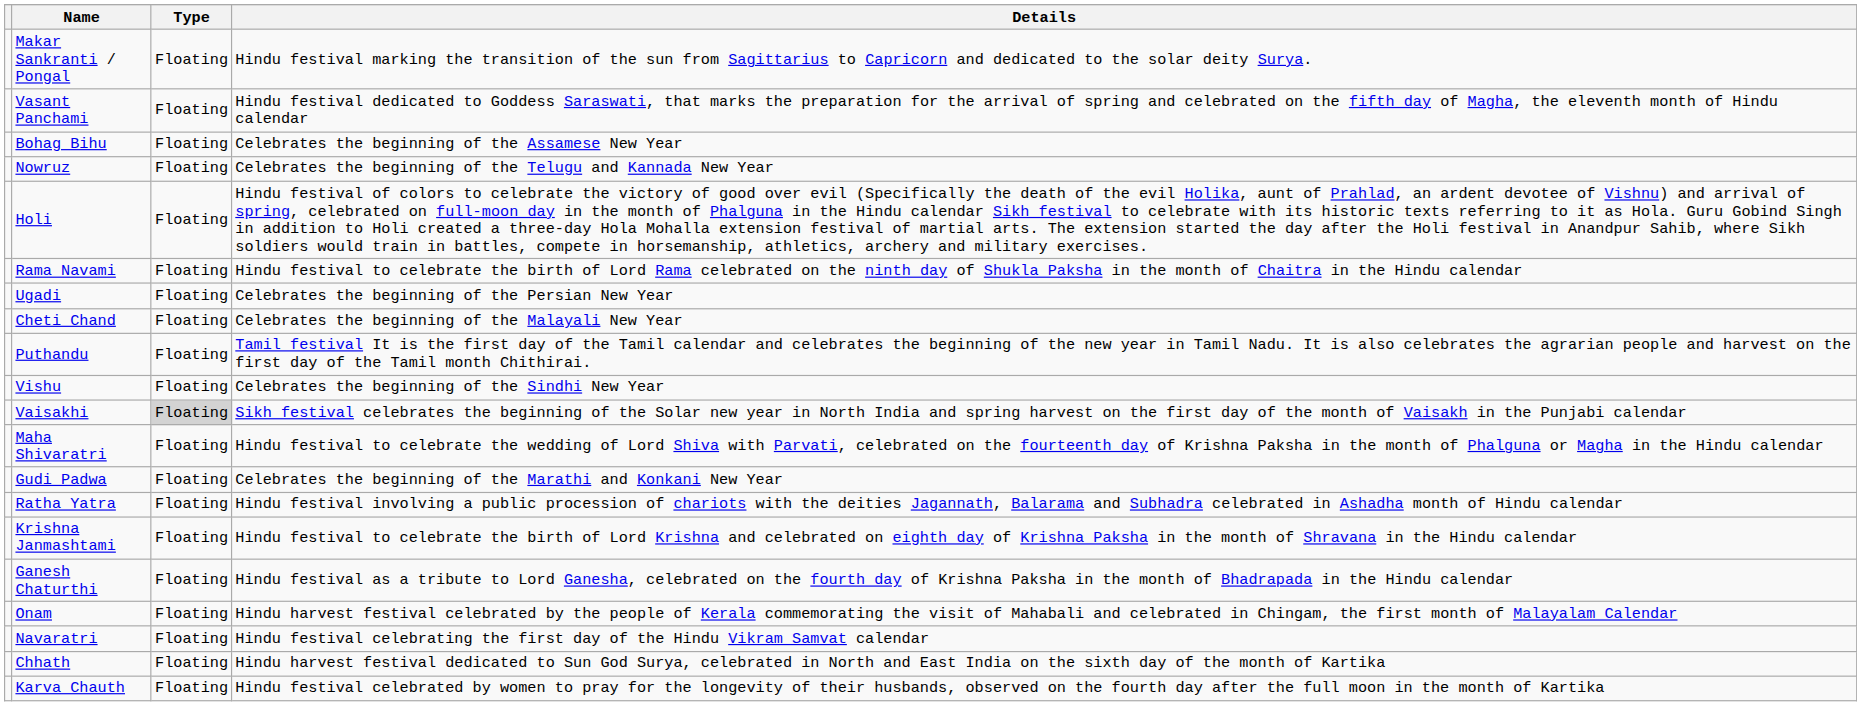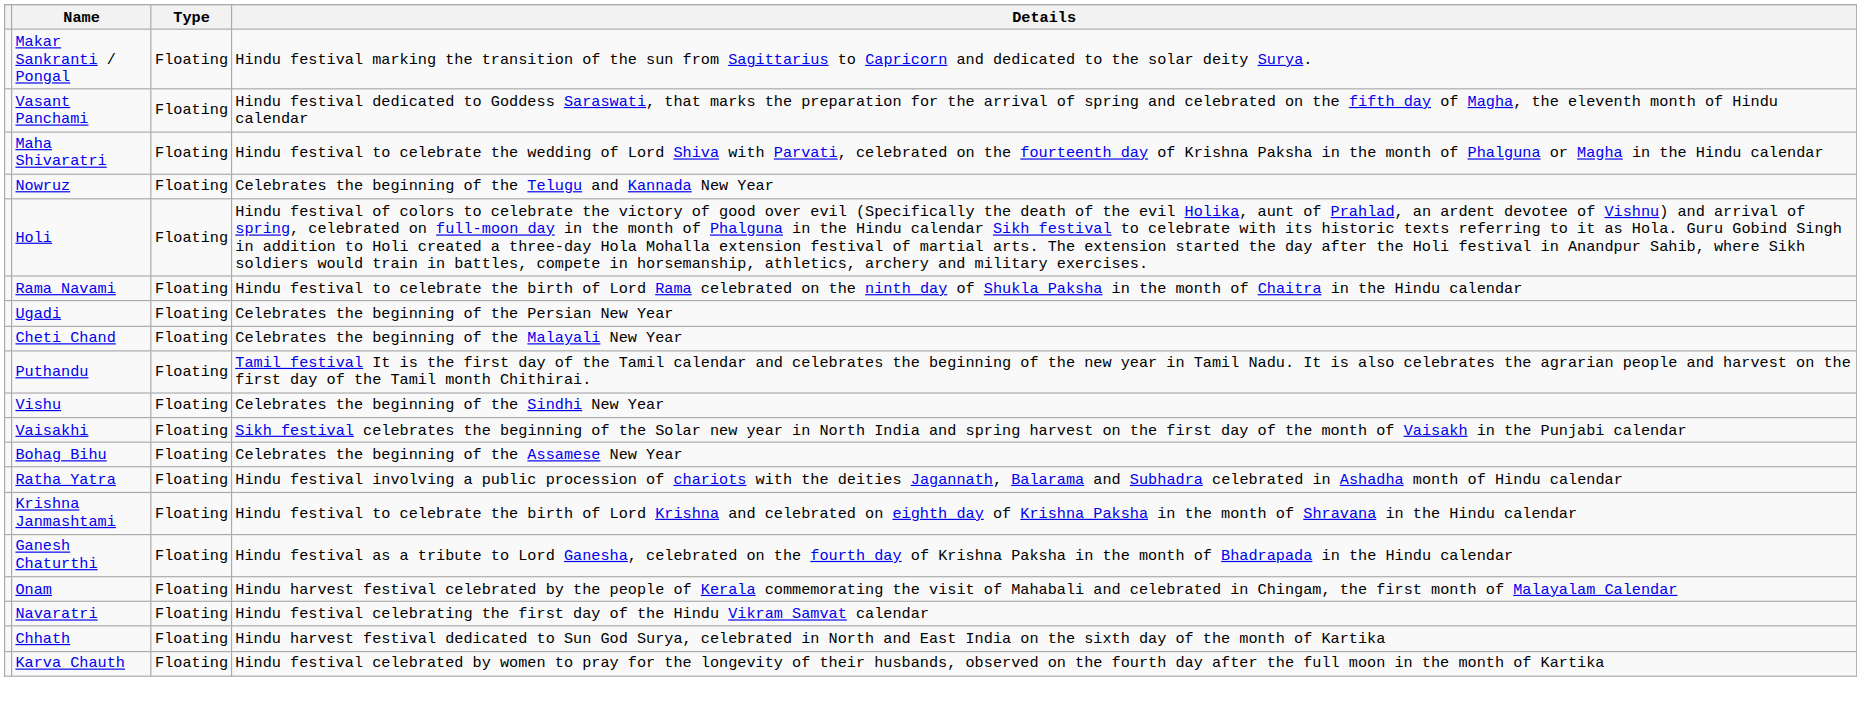rows swapped: Maha Shivaratri <-> Bohag Bihu
Vaisakhi | Type: lightgrey background -> no background
- row: Gudi Padwa | Floating | Celebrates the beginning of the Marathi and Konkani New Year
